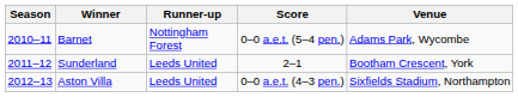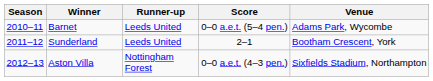Barnet | Runner-up: Nottingham Forest -> Leeds United
Aston Villa | Runner-up: Leeds United -> Nottingham Forest
